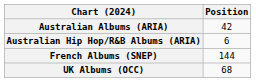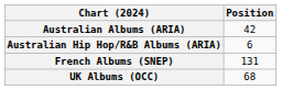French Albums (SNEP) | Position: 144 -> 131
